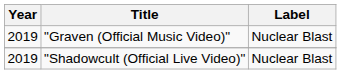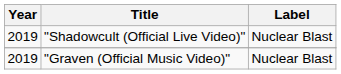rows swapped: "Shadowcult (Official Live Video)" <-> "Graven (Official Music Video)"
